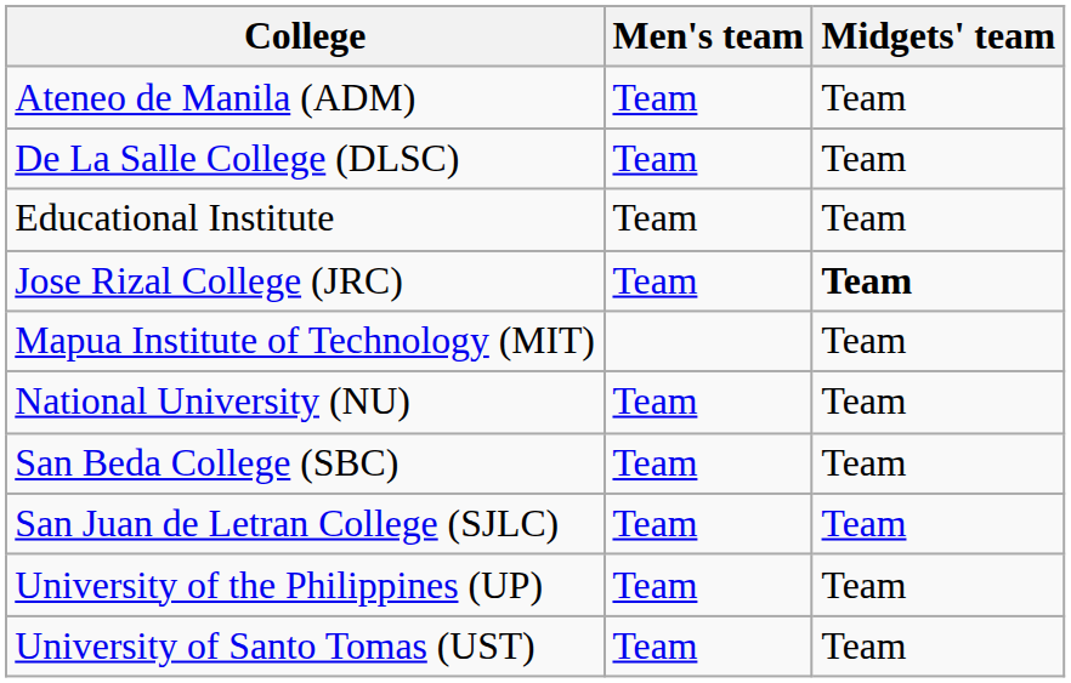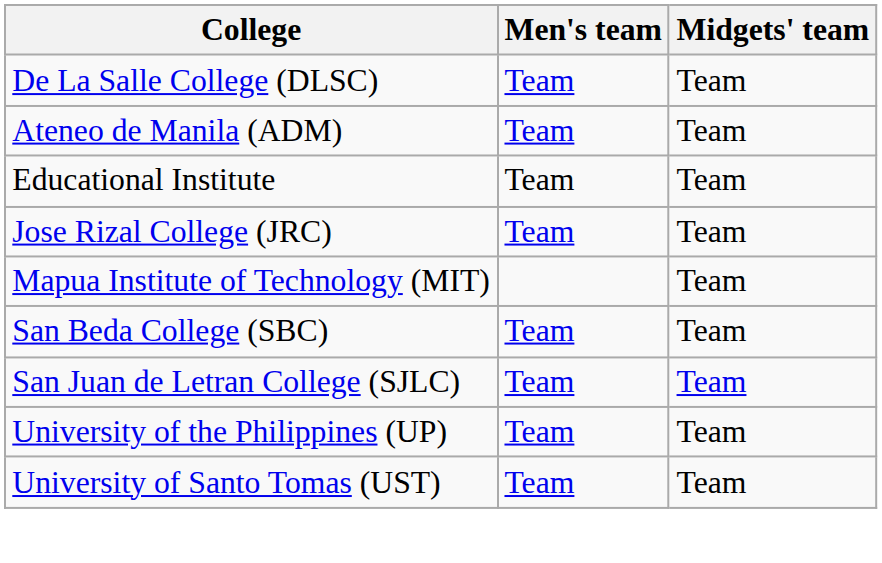rows swapped: Ateneo de Manila (ADM) <-> De La Salle College (DLSC)
Jose Rizal College (JRC) | Midgets' team: bold -> normal
- row: National University (NU) | Team | Team
